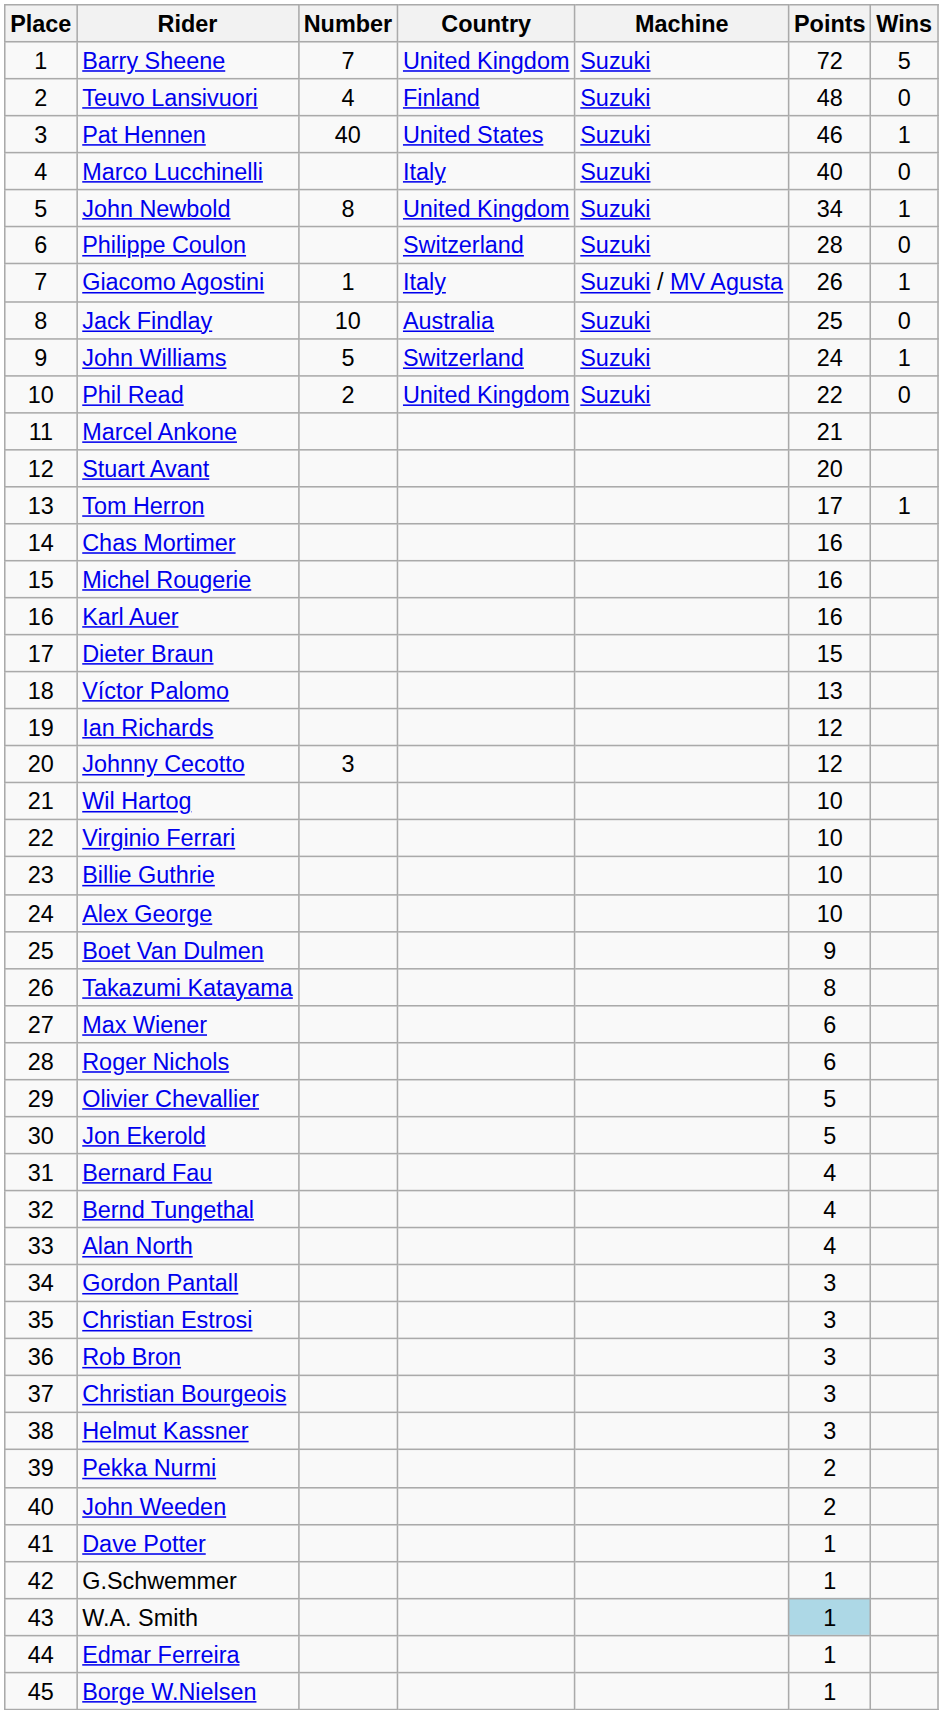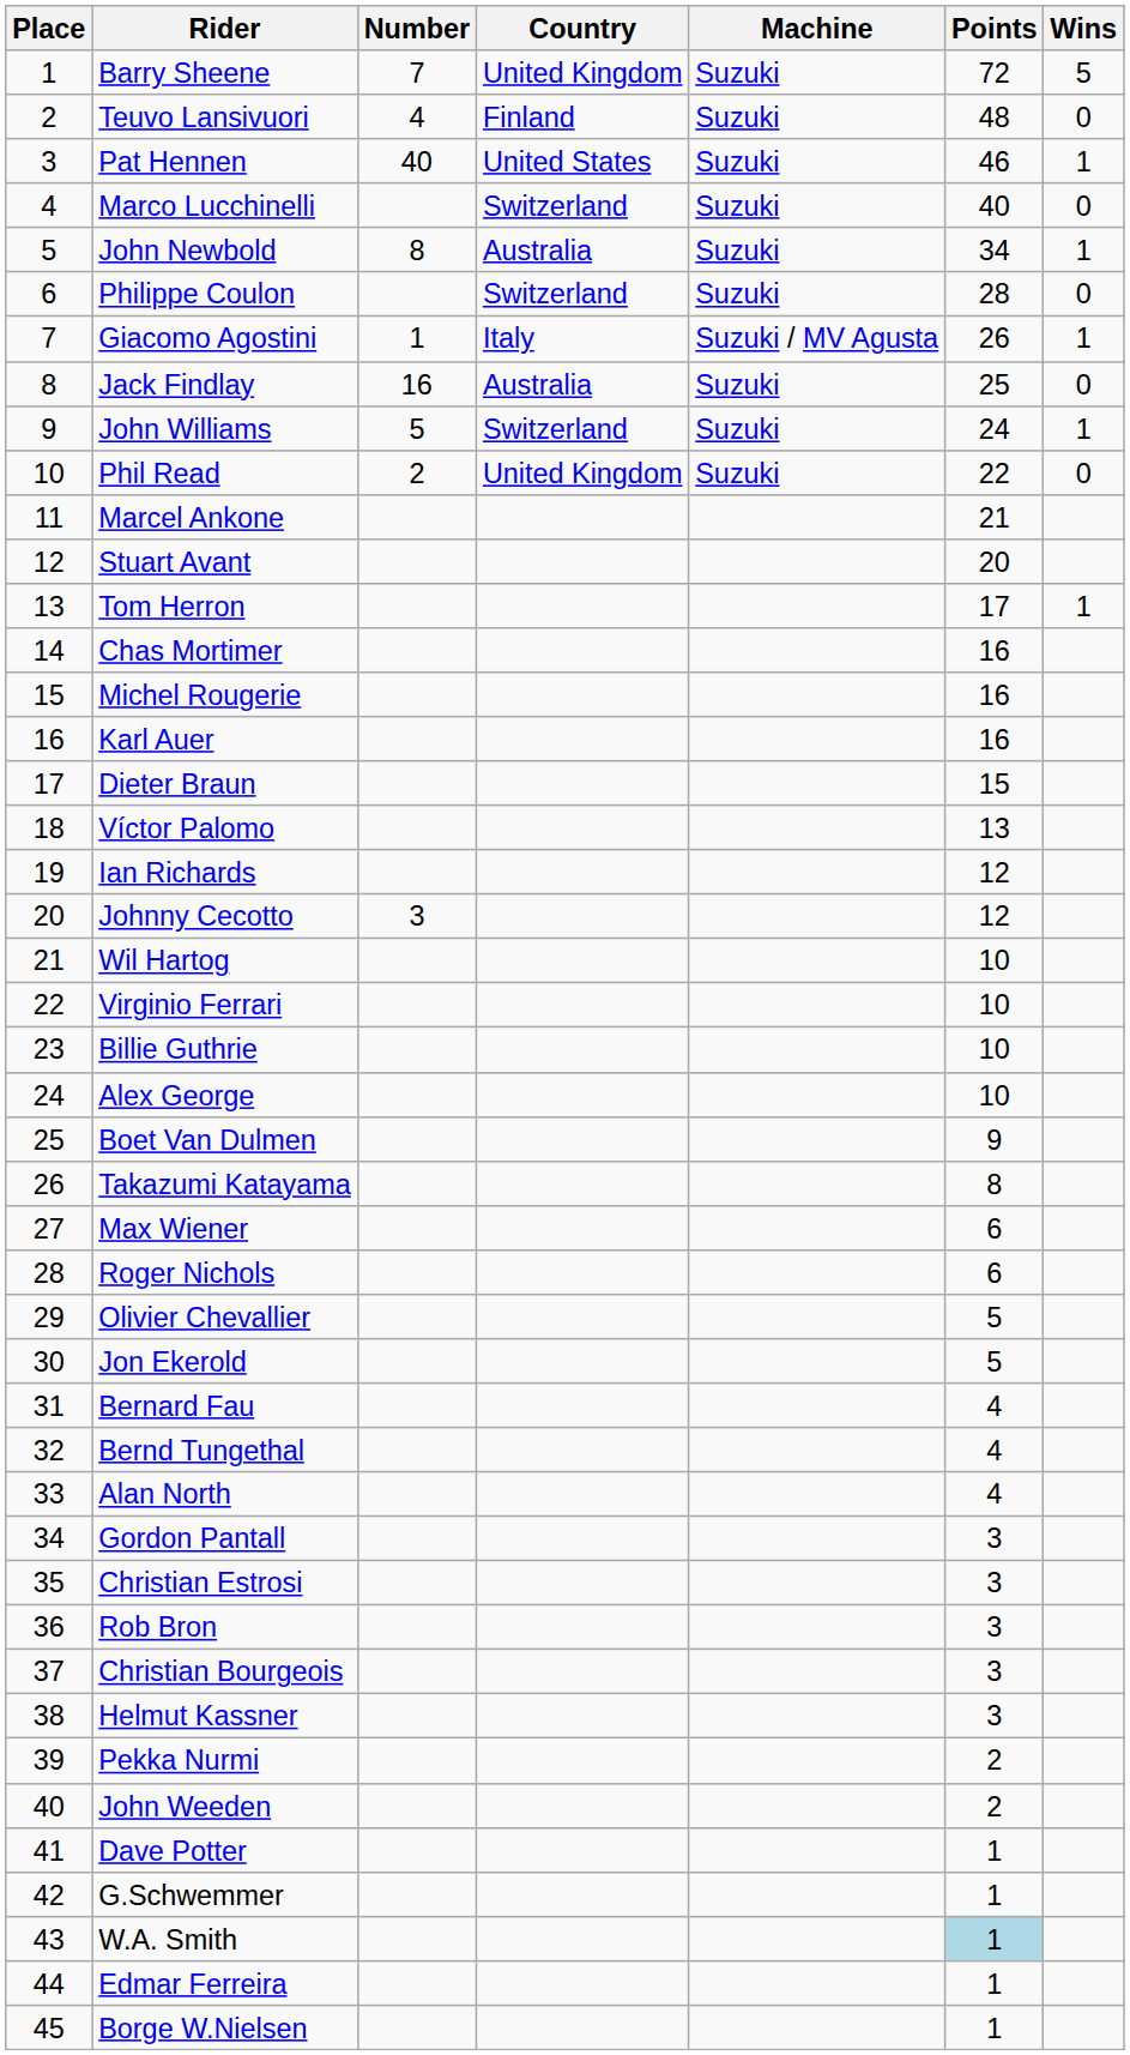Marco Lucchinelli | Country: Italy -> Switzerland
John Newbold | Country: United Kingdom -> Australia
Jack Findlay | Number: 10 -> 16
